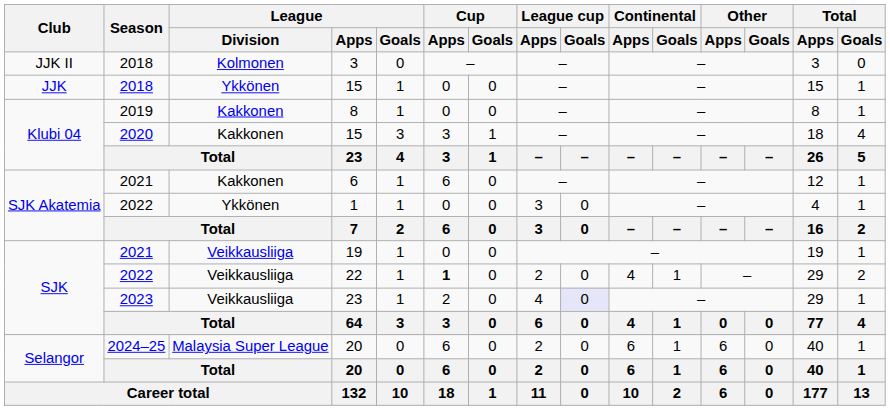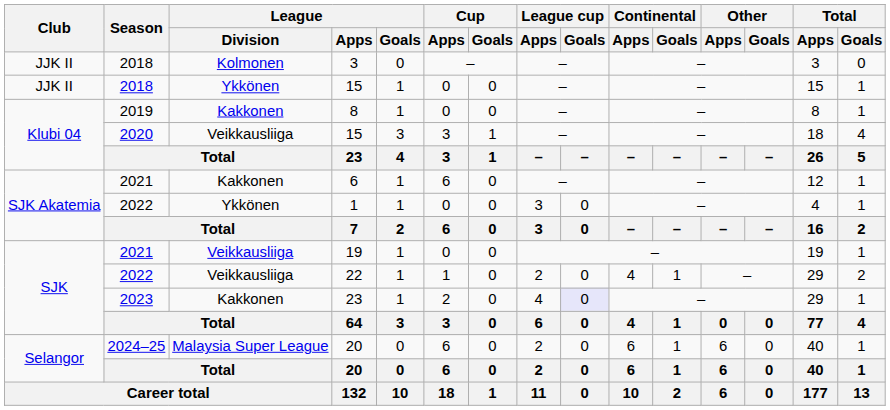2018 / 15 | Club: JJK -> JJK II
2020 / 15 | League / Division: Kakkonen -> Veikkausliiga
22 | Cup / Apps: bold -> normal
2023 / 23 | League / Division: Veikkausliiga -> Kakkonen
